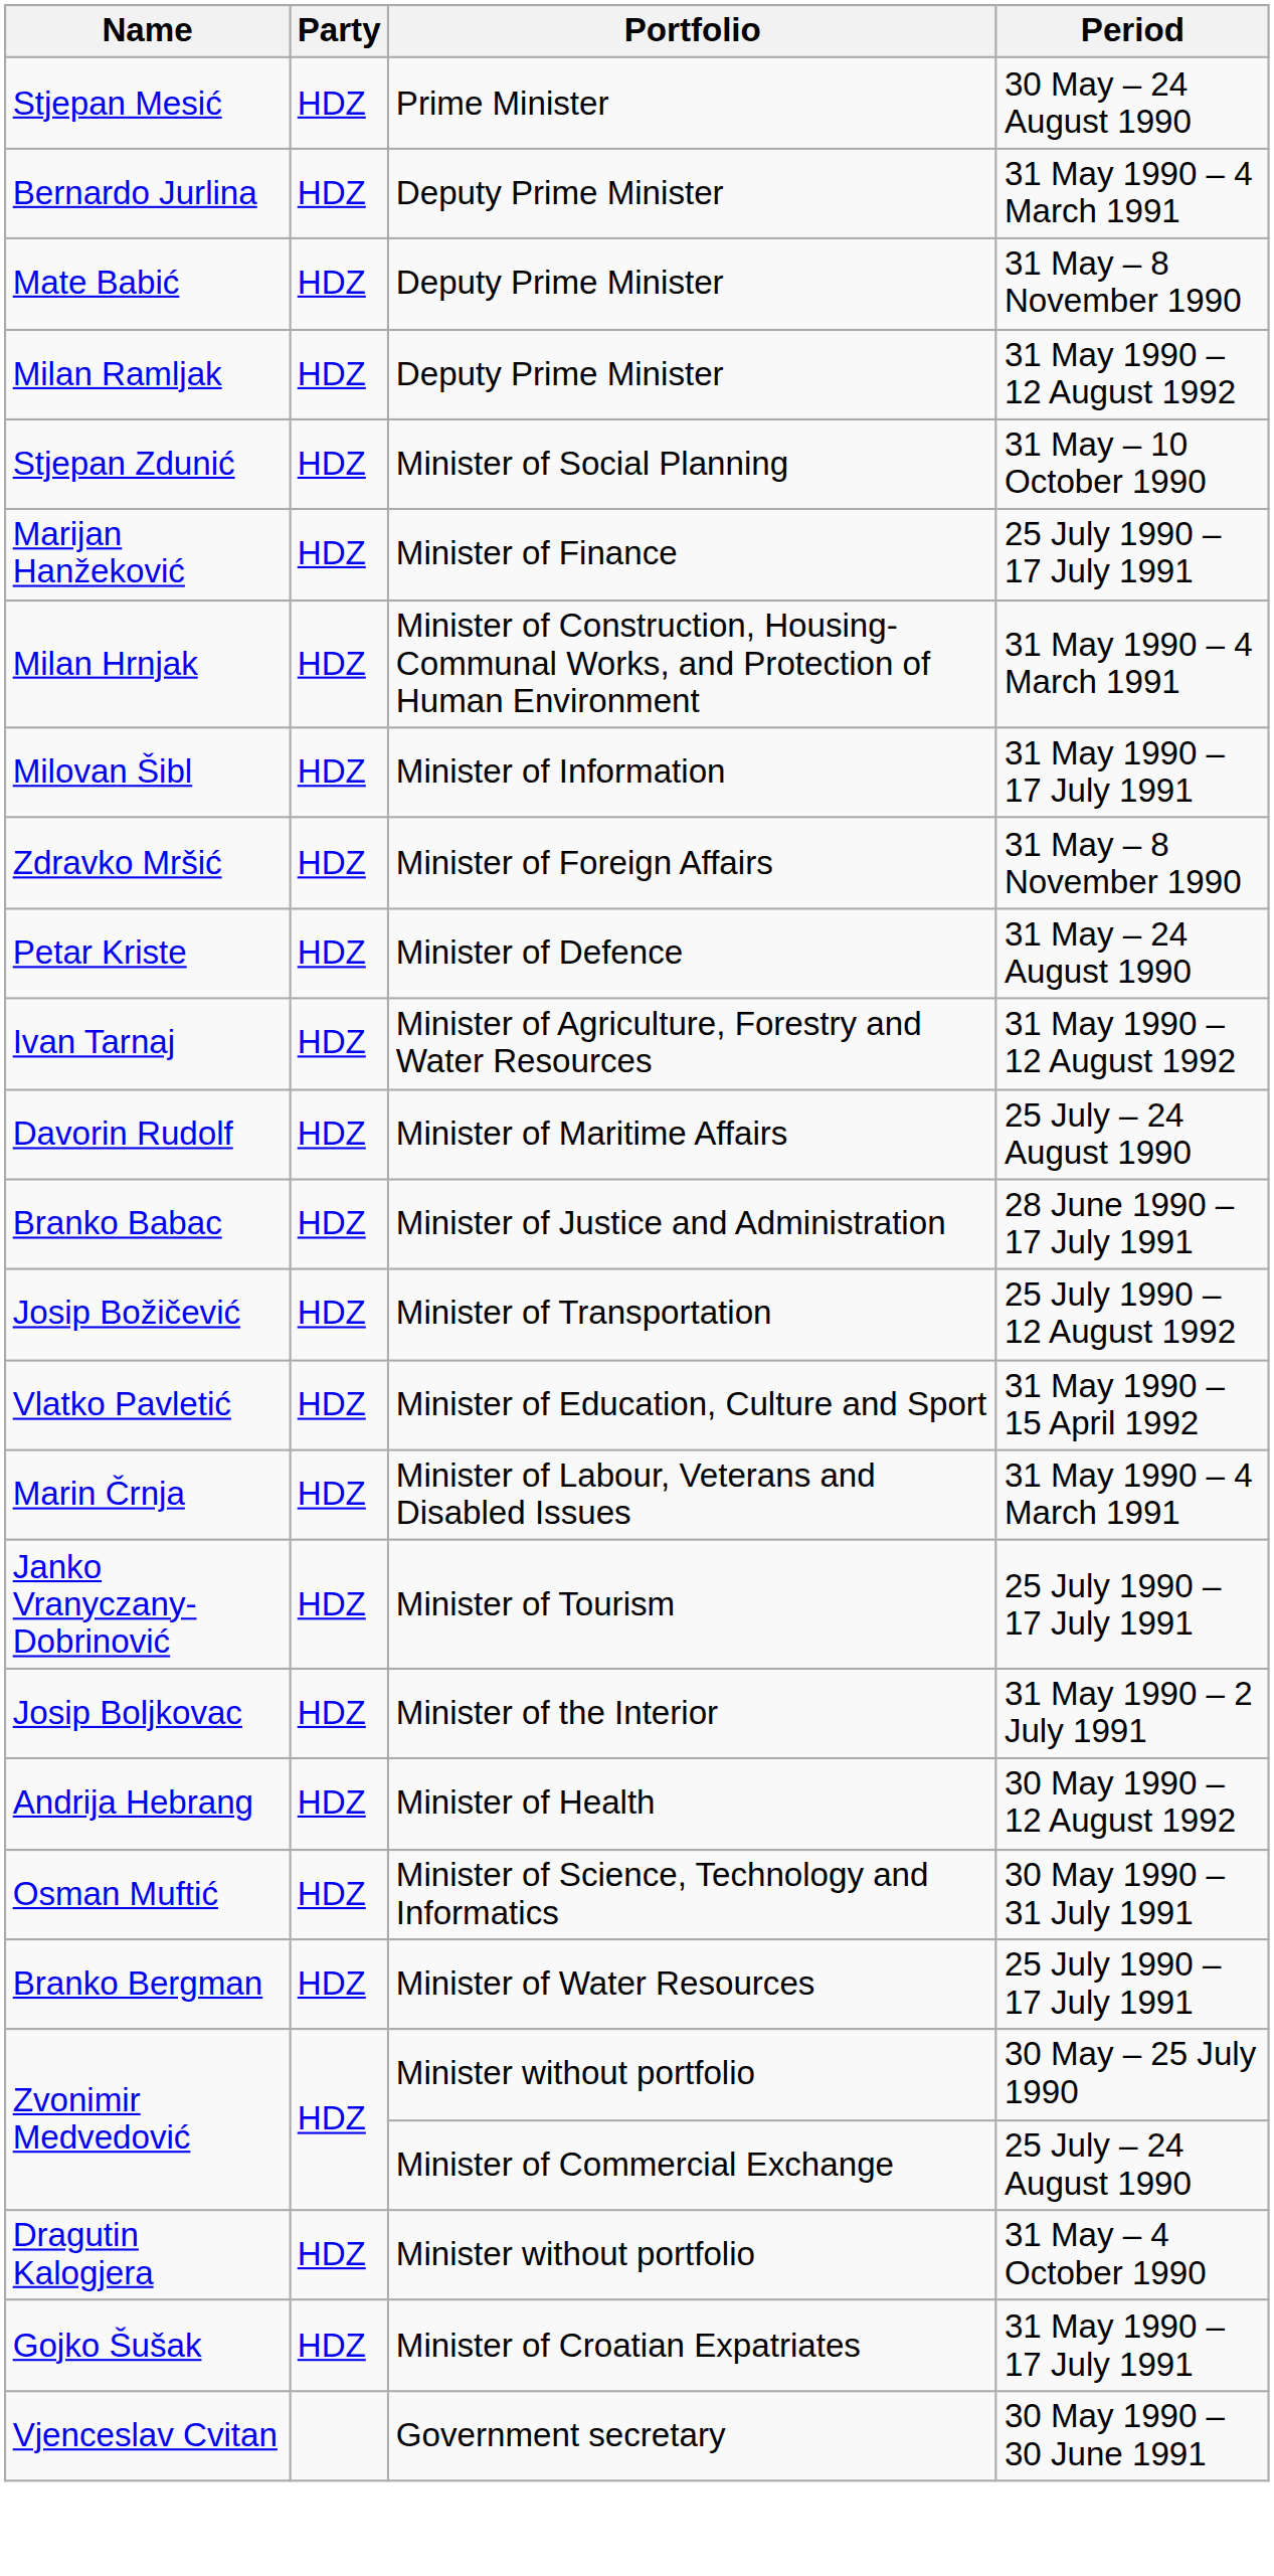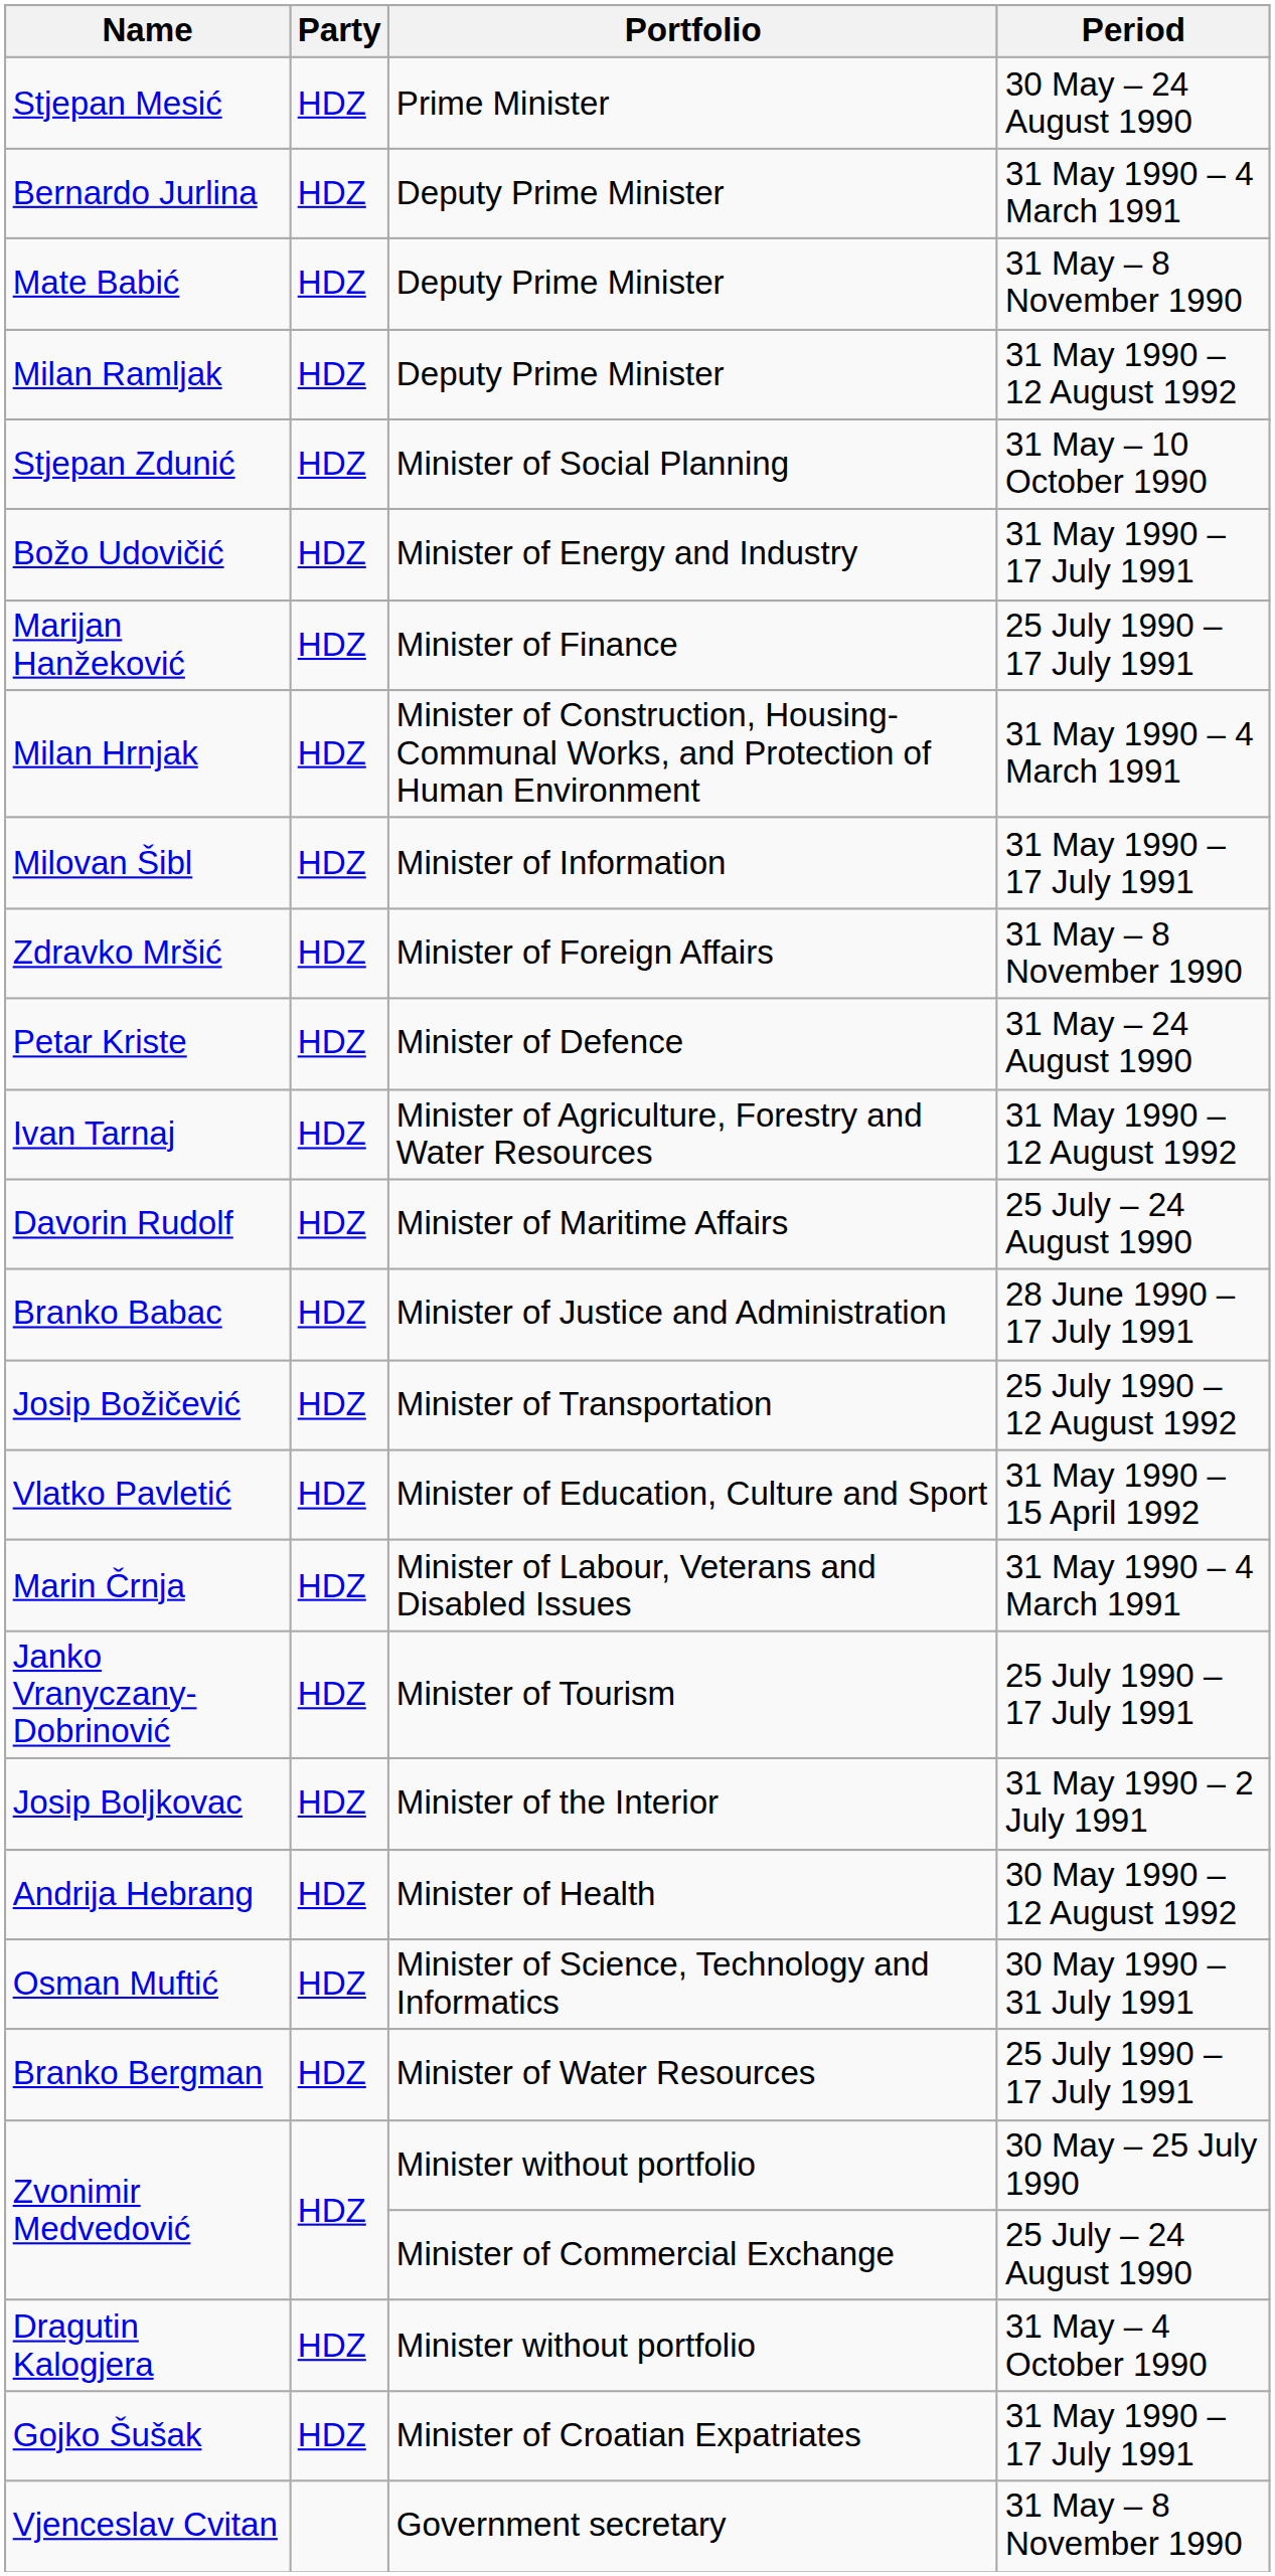+ row: Božo Udovičić | HDZ | Minister of Energy and Industry | 31 May 1990 – 17 July 1991
Vjenceslav Cvitan | Period: 30 May 1990 – 30 June 1991 -> 31 May – 8 November 1990
